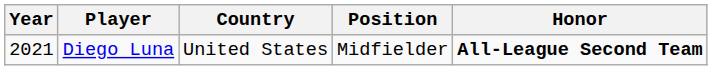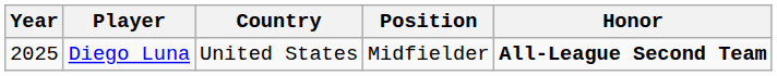Diego Luna | Year: 2021 -> 2025
